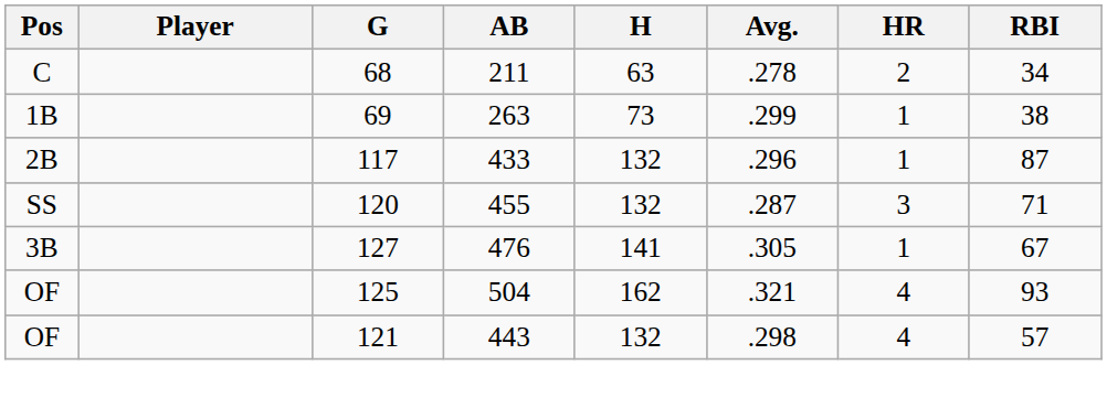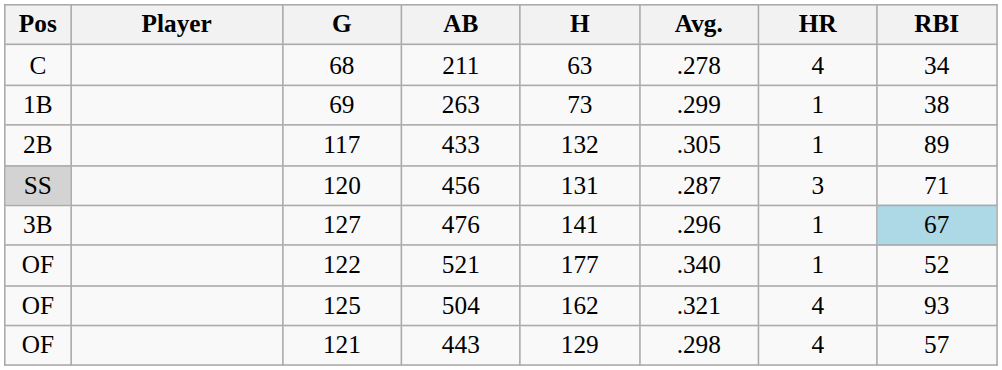68 | HR: 2 -> 4
117 | Avg.: .296 -> .305
117 | RBI: 87 -> 89
120 | Pos: no background -> lightgrey background
120 | AB: 455 -> 456
120 | H: 132 -> 131
127 | Avg.: .305 -> .296
127 | RBI: no background -> lightblue background
+ row: OF | 122 | 521 | 177 | .340 | 1 | 52
121 | H: 132 -> 129
